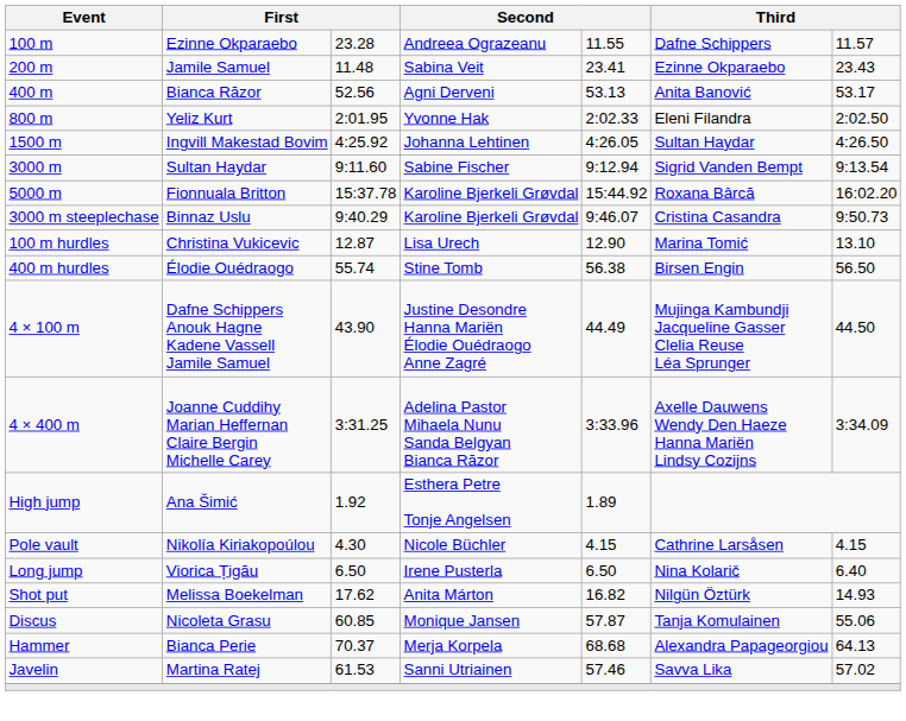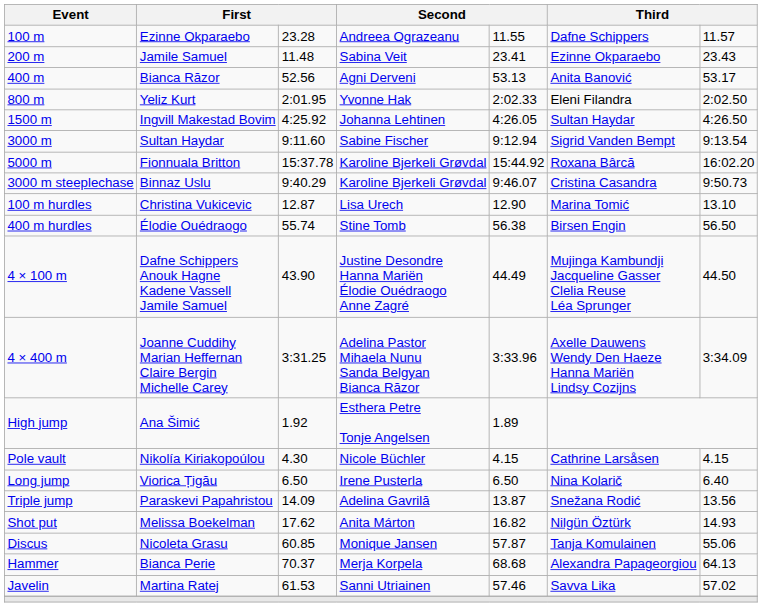+ row: Triple jump | Paraskevi Papahristou | 14.09 | Adelina Gavrilă | 13.87 | Snežana Rodić | 13.56
